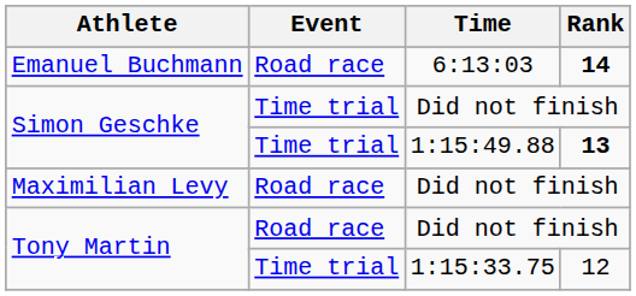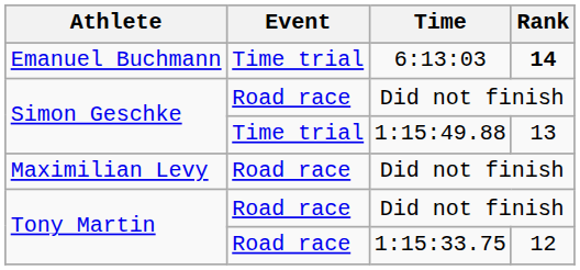Emanuel Buchmann | Event: Road race -> Time trial
Simon Geschke / Did not finish | Event: Time trial -> Road race
Simon Geschke / 1:15:49.88 | Rank: bold -> normal
Tony Martin / 1:15:33.75 | Event: Time trial -> Road race
